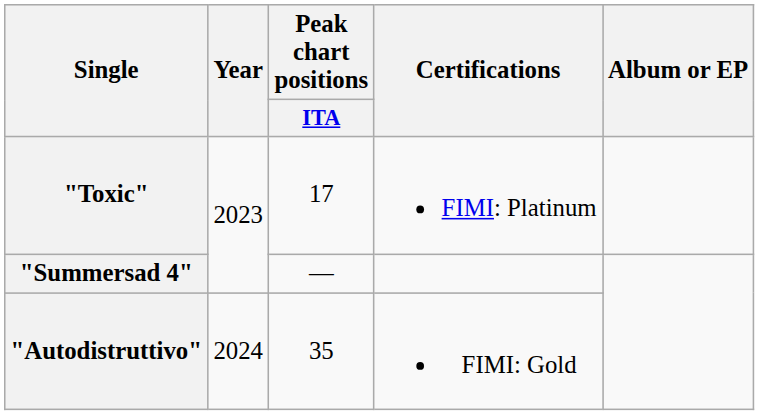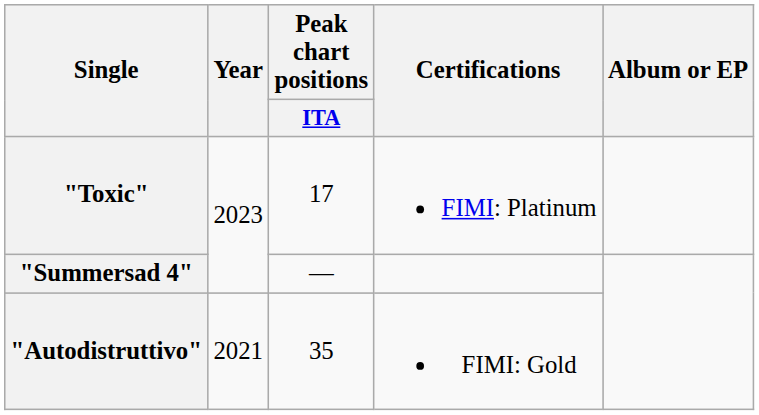"Autodistruttivo" | Year: 2024 -> 2021
